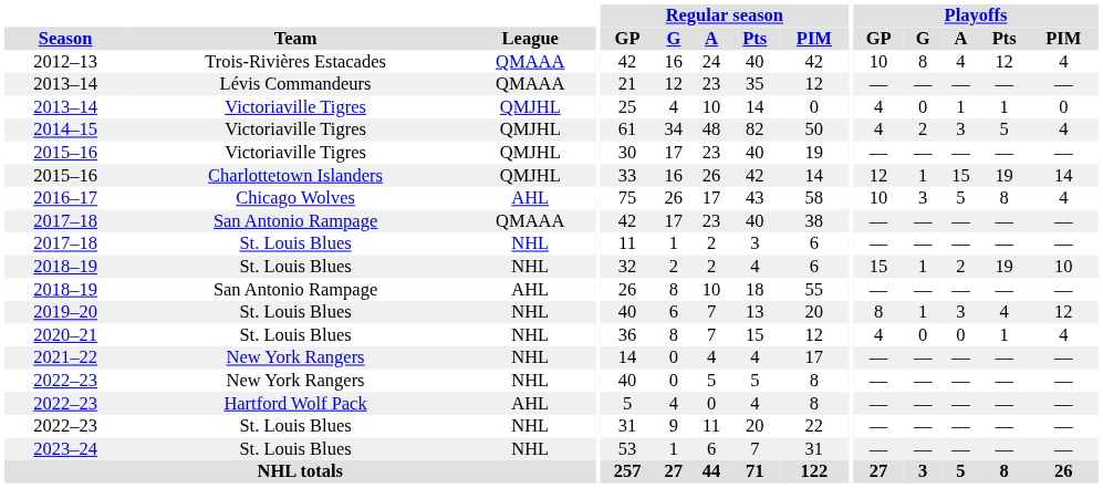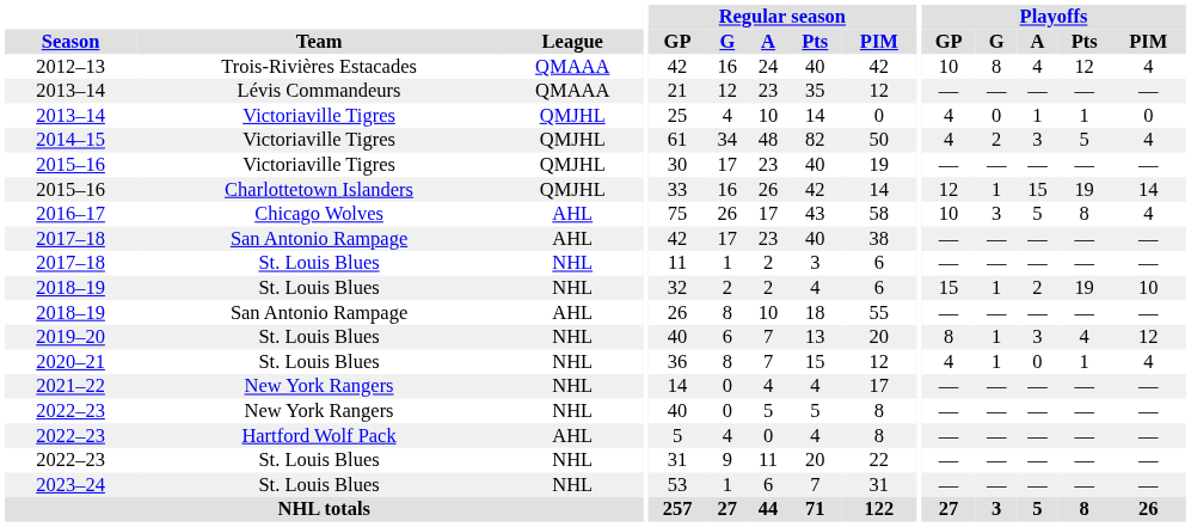2017–18 / San Antonio Rampage | League: QMAAA -> AHL
2020–21 | Playoffs / G: 0 -> 1
